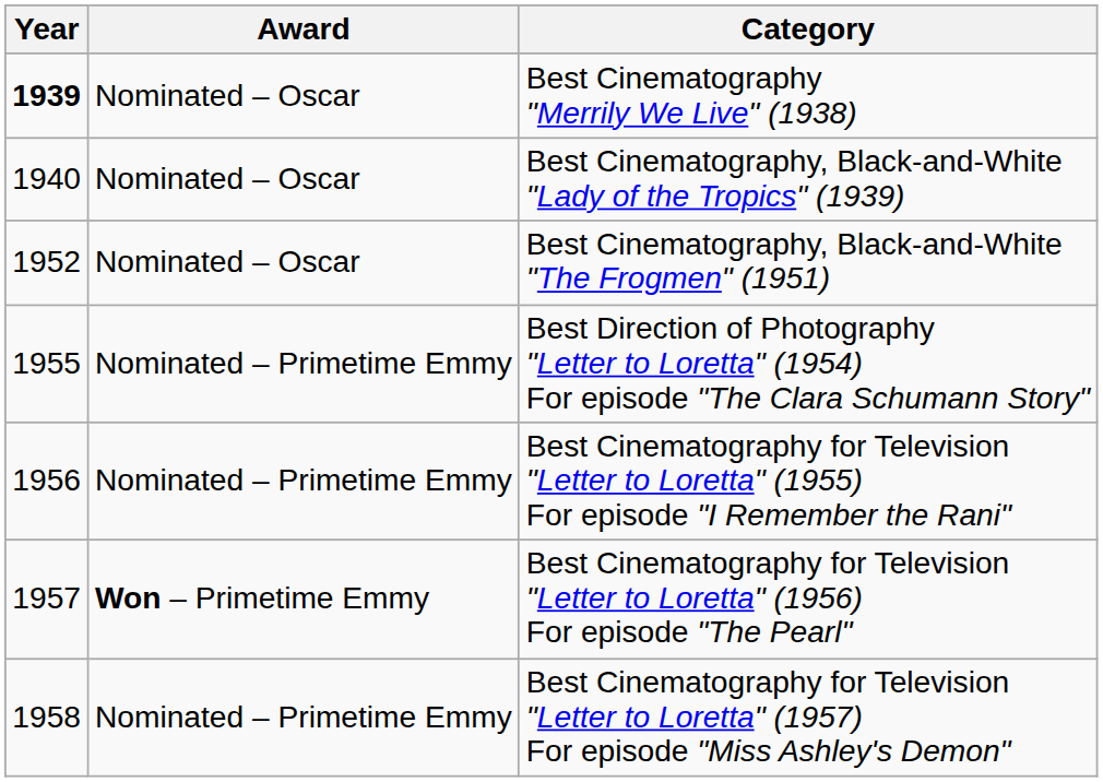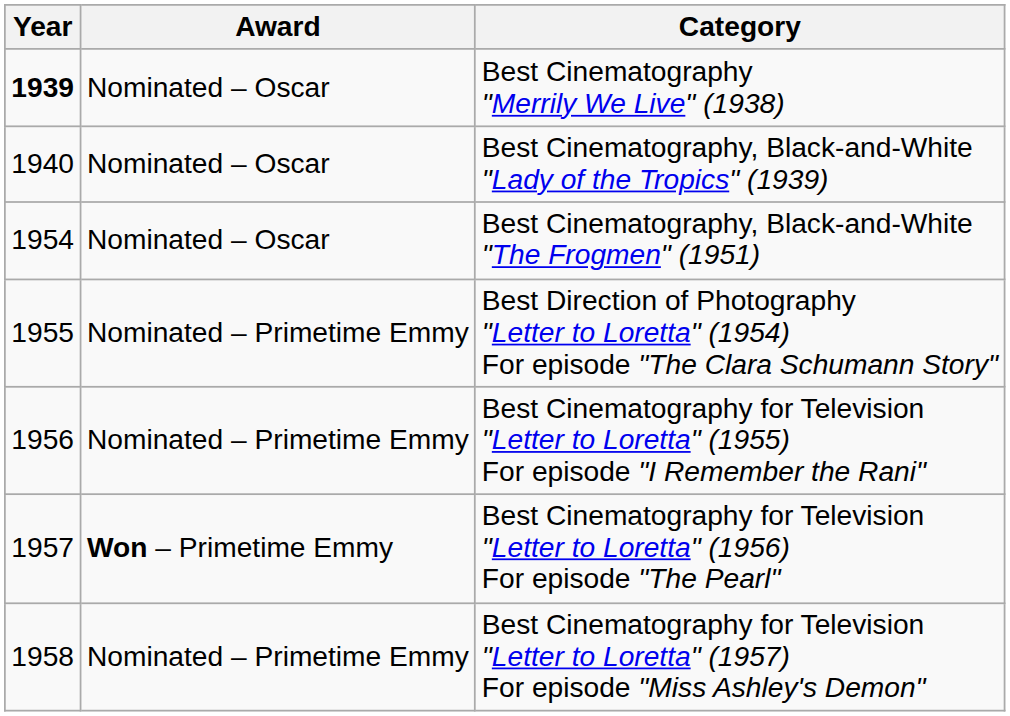Best Cinematography, Black-and-White "The Frogmen" (1951) | Year: 1952 -> 1954
